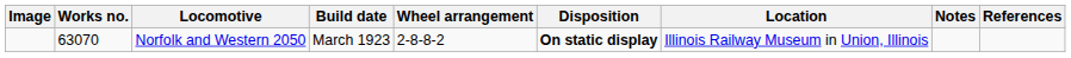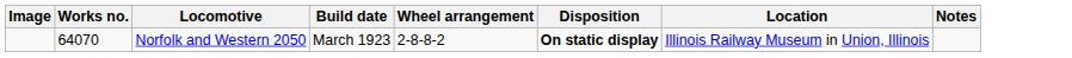- column: References
Norfolk and Western 2050 | Works no.: 63070 -> 64070
